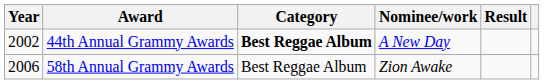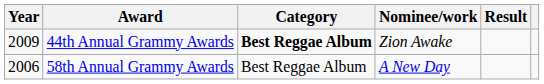44th Annual Grammy Awards | Year: 2002 -> 2009
44th Annual Grammy Awards | Nominee/work: A New Day -> Zion Awake
58th Annual Grammy Awards | Nominee/work: Zion Awake -> A New Day
